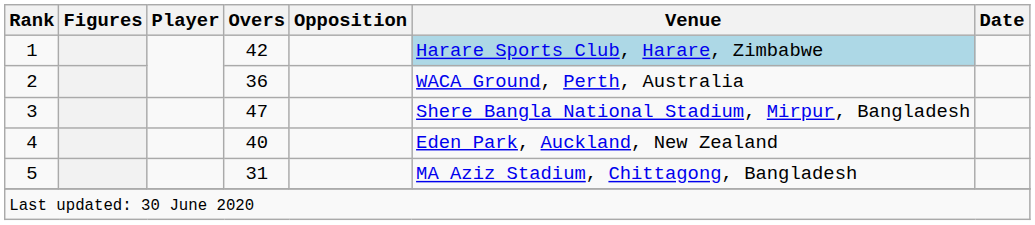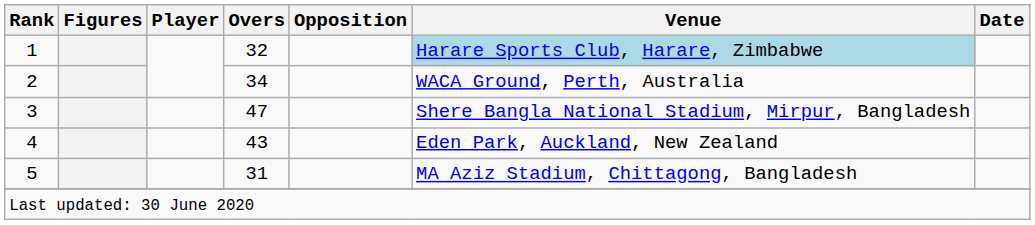1 | Overs: 42 -> 32
2 | Overs: 36 -> 34
4 | Overs: 40 -> 43
